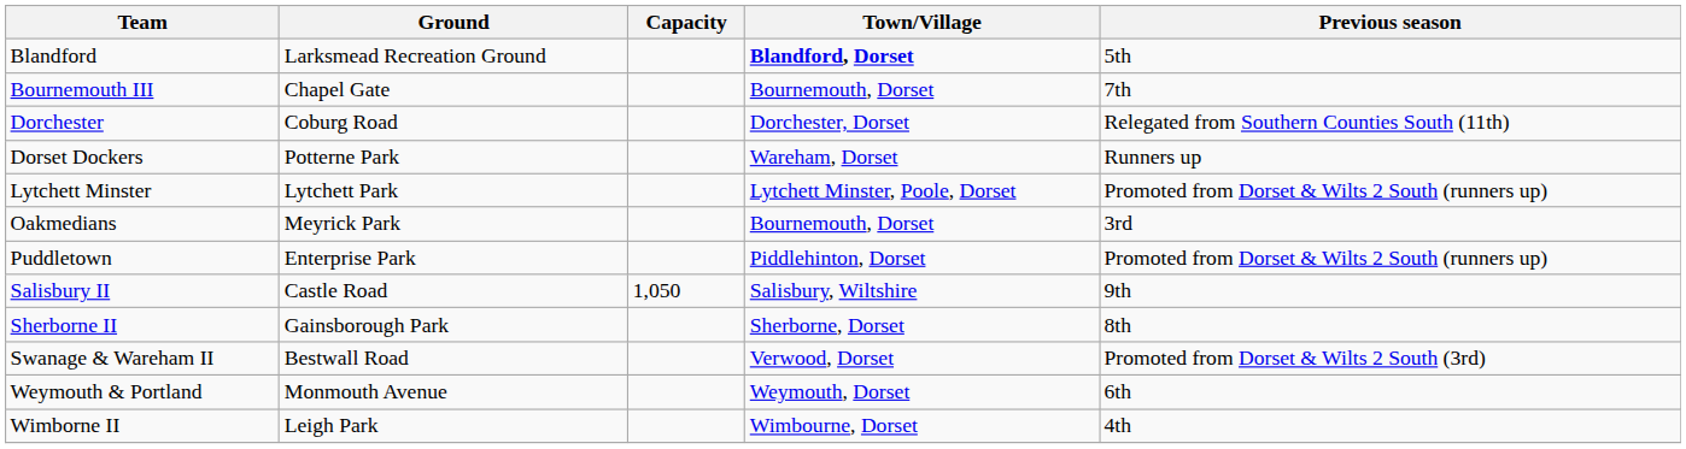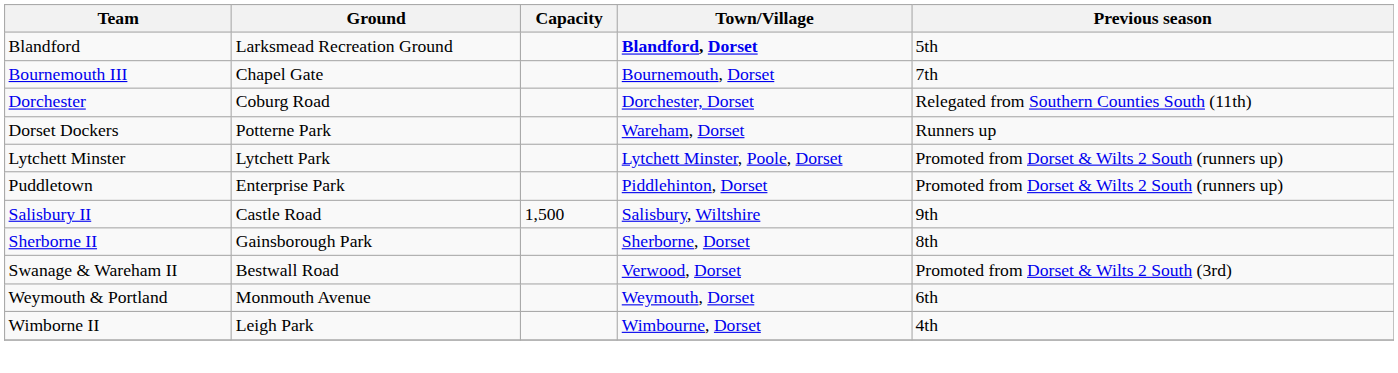- row: Oakmedians | Meyrick Park | Bournemouth, Dorset | 3rd
Salisbury II | Capacity: 1,050 -> 1,500
